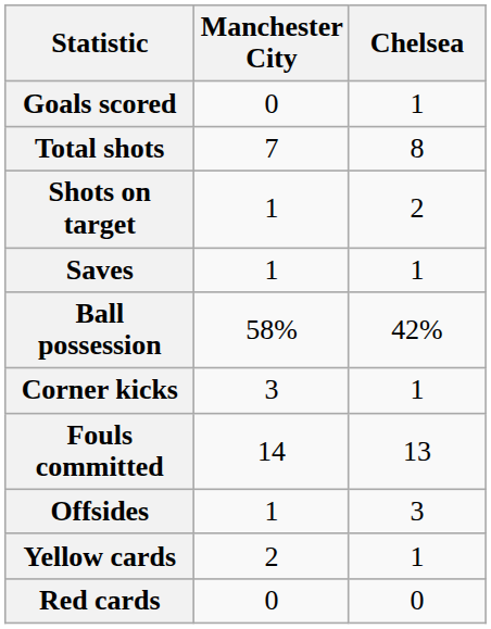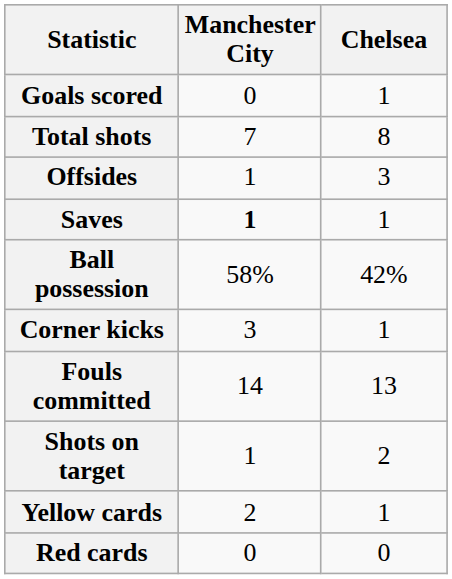rows swapped: Shots on target <-> Offsides
Saves | Manchester City: normal -> bold
